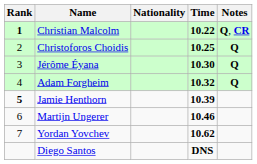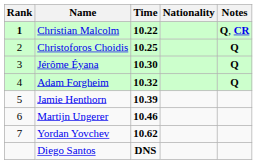columns swapped: Nationality <-> Time
Jamie Henthorn | Rank: bold -> normal
